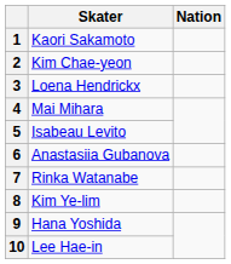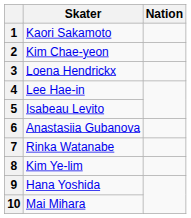4 | Skater: Mai Mihara -> Lee Hae-in
10 | Skater: Lee Hae-in -> Mai Mihara
